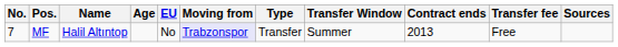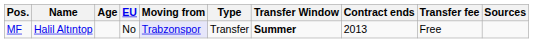- column: No. | 7
MF | Transfer Window: normal -> bold
